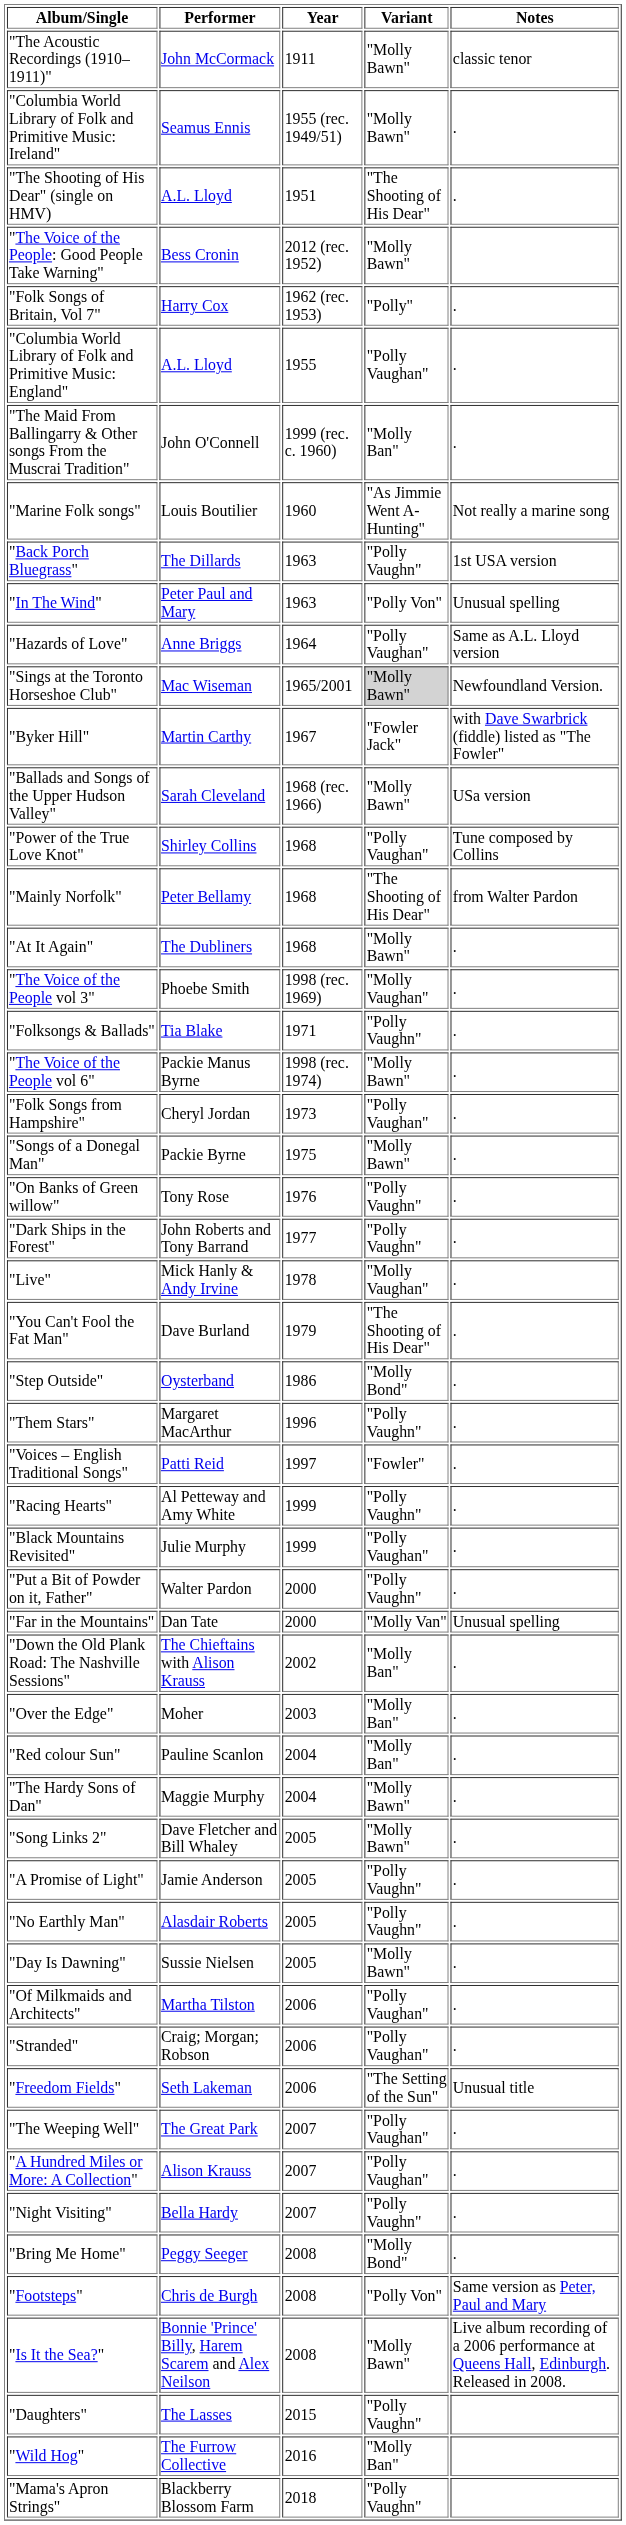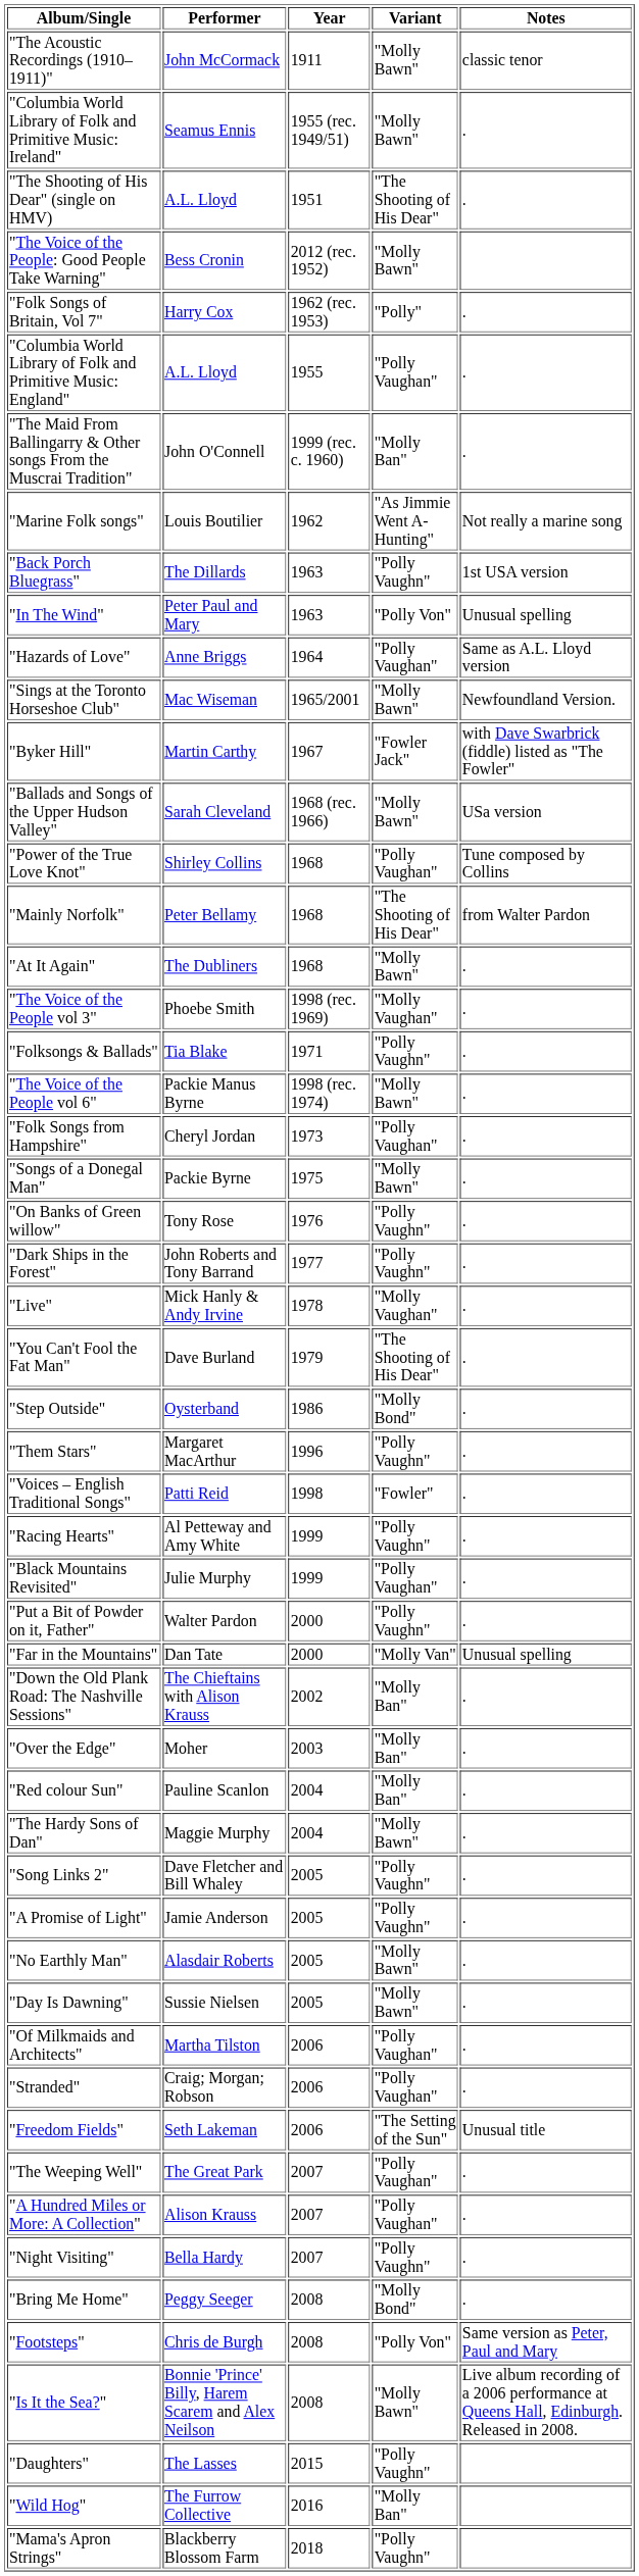"Marine Folk songs" | Year: 1960 -> 1962
"Sings at the Toronto Horseshoe Club" | Variant: lightgrey background -> no background
"Voices – English Traditional Songs" | Year: 1997 -> 1998
"Song Links 2" | Variant: "Molly Bawn" -> "Polly Vaughn"
"No Earthly Man" | Variant: "Polly Vaughn" -> "Molly Bawn"
